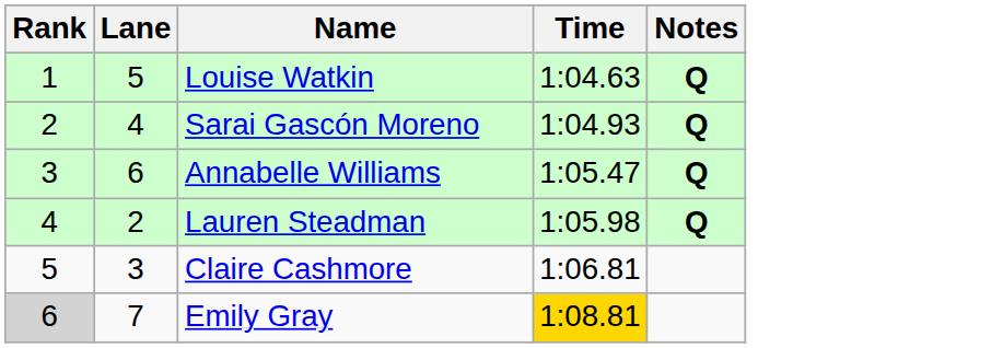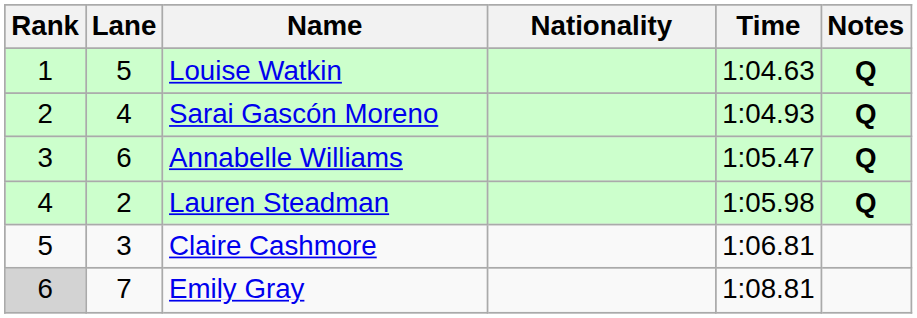+ column: Nationality
Emily Gray | Time: gold background -> no background
